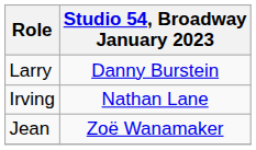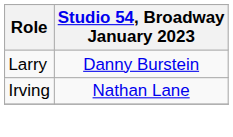- row: Jean | Zoë Wanamaker
